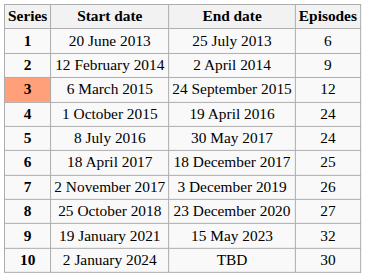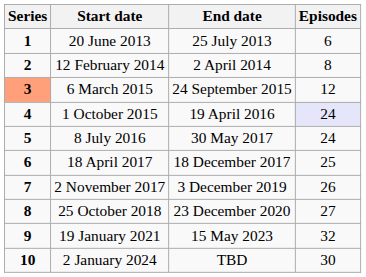12 February 2014 | Episodes: 9 -> 8
1 October 2015 | Episodes: no background -> lavender background
